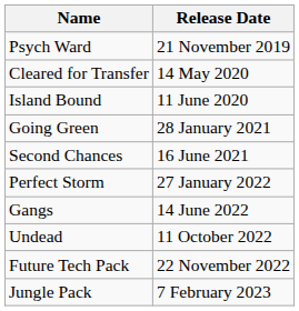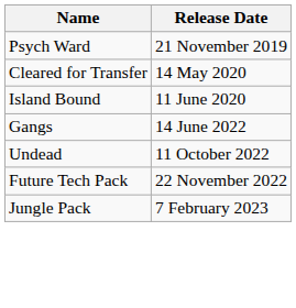- row: Going Green | 28 January 2021
- row: Second Chances | 16 June 2021
- row: Perfect Storm | 27 January 2022
